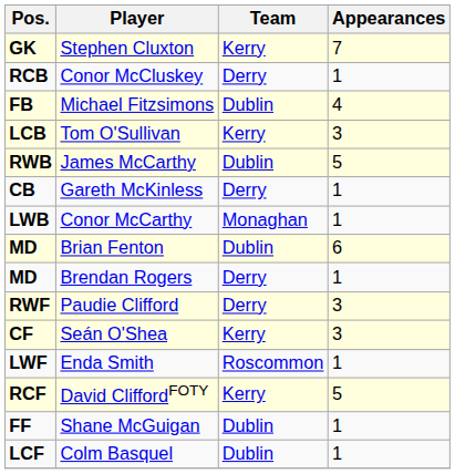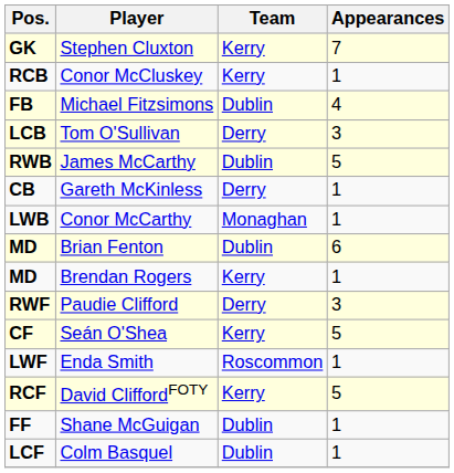Conor McCluskey | Team: Derry -> Kerry
Tom O'Sullivan | Team: Kerry -> Derry
Brendan Rogers | Team: Derry -> Kerry
Seán O'Shea | Appearances: 3 -> 5
